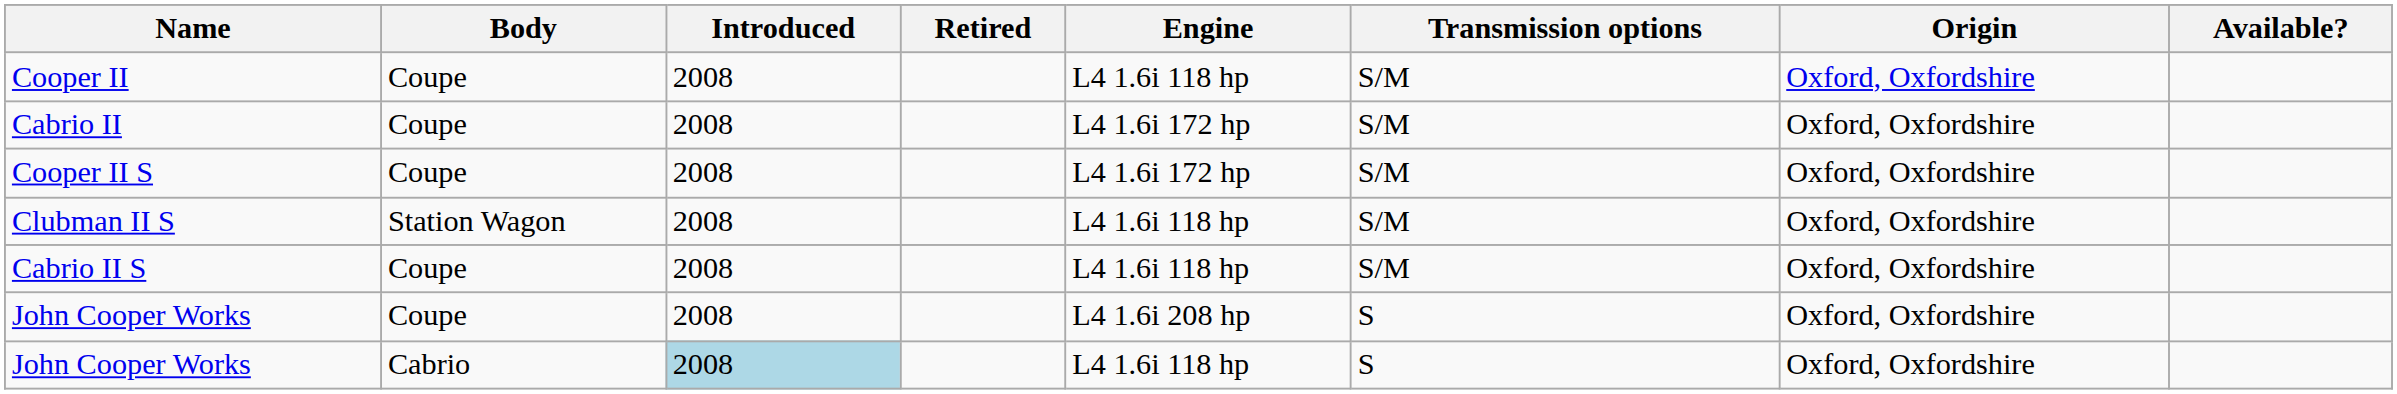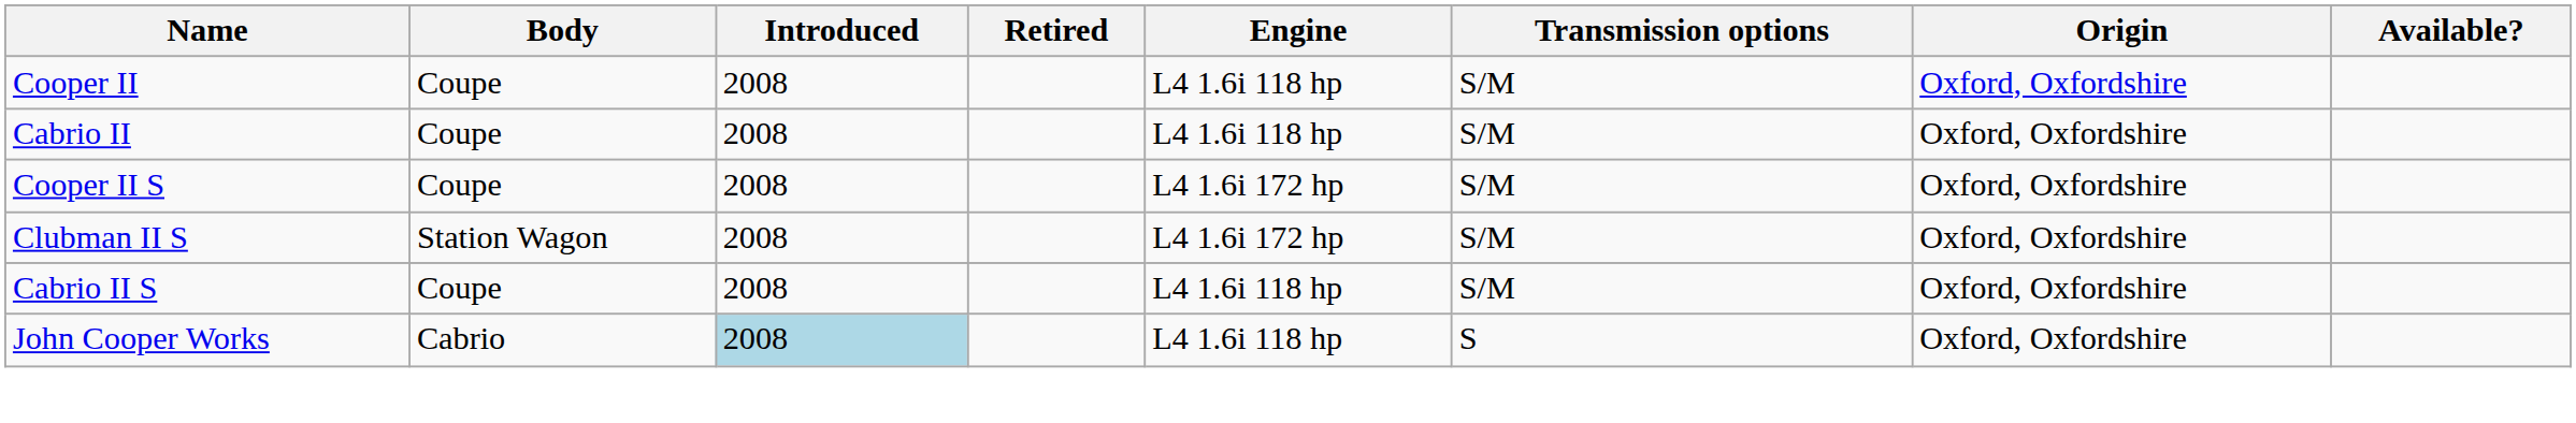Cabrio II | Engine: L4 1.6i 172 hp -> L4 1.6i 118 hp
Clubman II S | Engine: L4 1.6i 118 hp -> L4 1.6i 172 hp
- row: John Cooper Works | Coupe | 2008 | L4 1.6i 208 hp | S | Oxford, Oxfordshire
